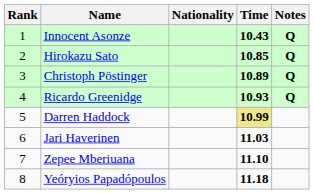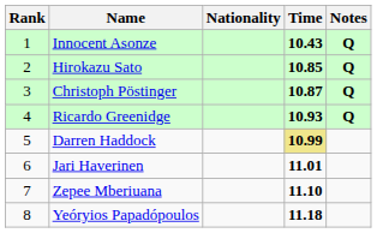Christoph Pöstinger | Time: 10.89 -> 10.87
Jari Haverinen | Time: 11.03 -> 11.01
